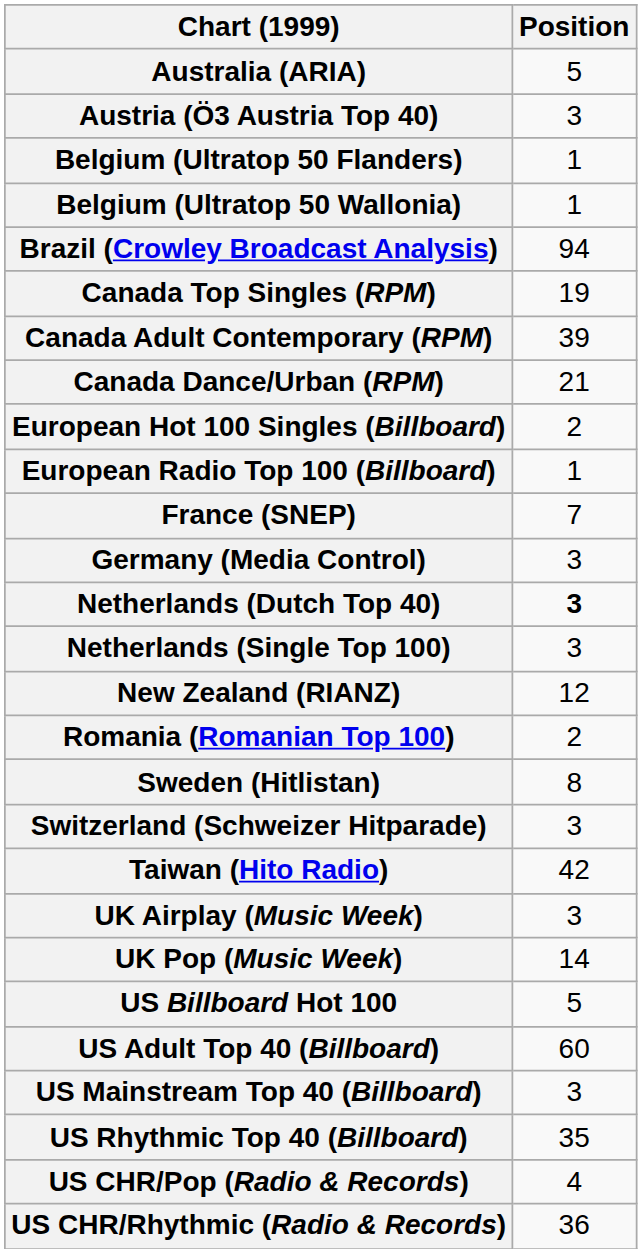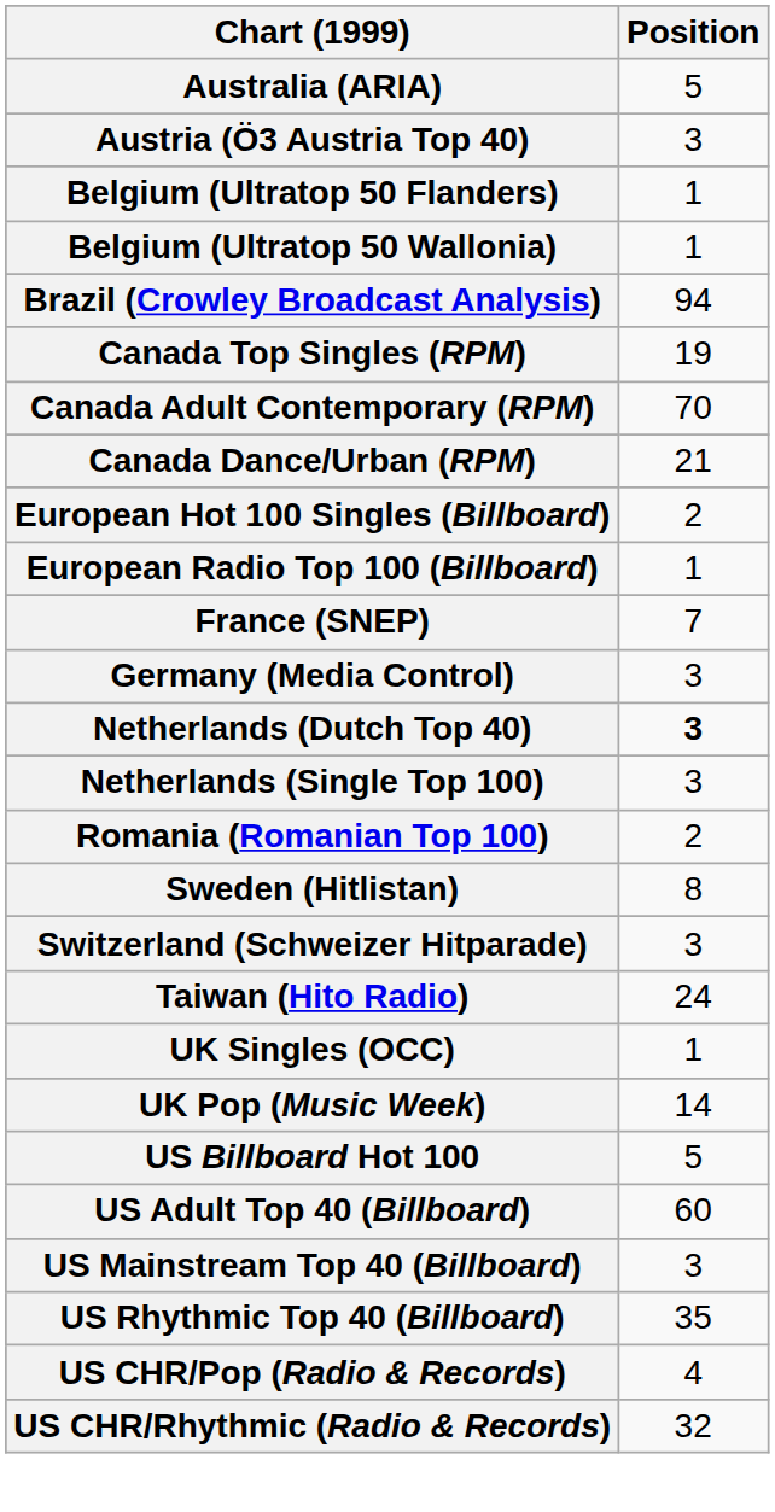Canada Adult Contemporary (RPM) | Position: 39 -> 70
- row: New Zealand (RIANZ) | 12
Taiwan (Hito Radio) | Position: 42 -> 24
+ row: UK Singles (OCC) | 1
- row: UK Airplay (Music Week) | 3
US CHR/Rhythmic (Radio & Records) | Position: 36 -> 32
